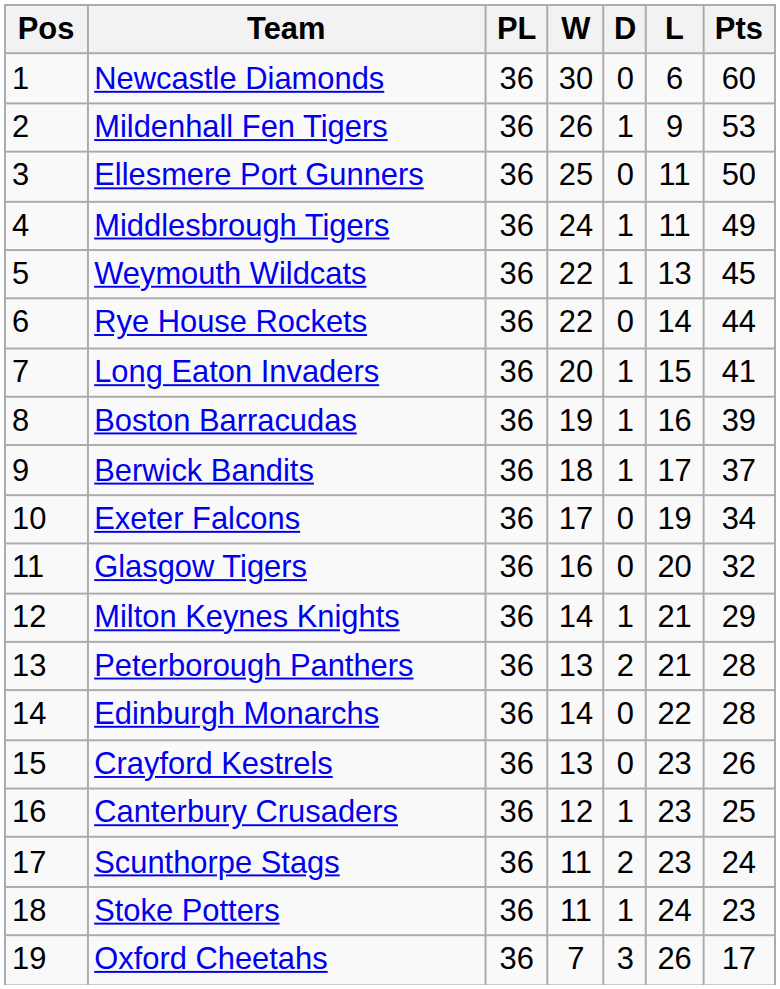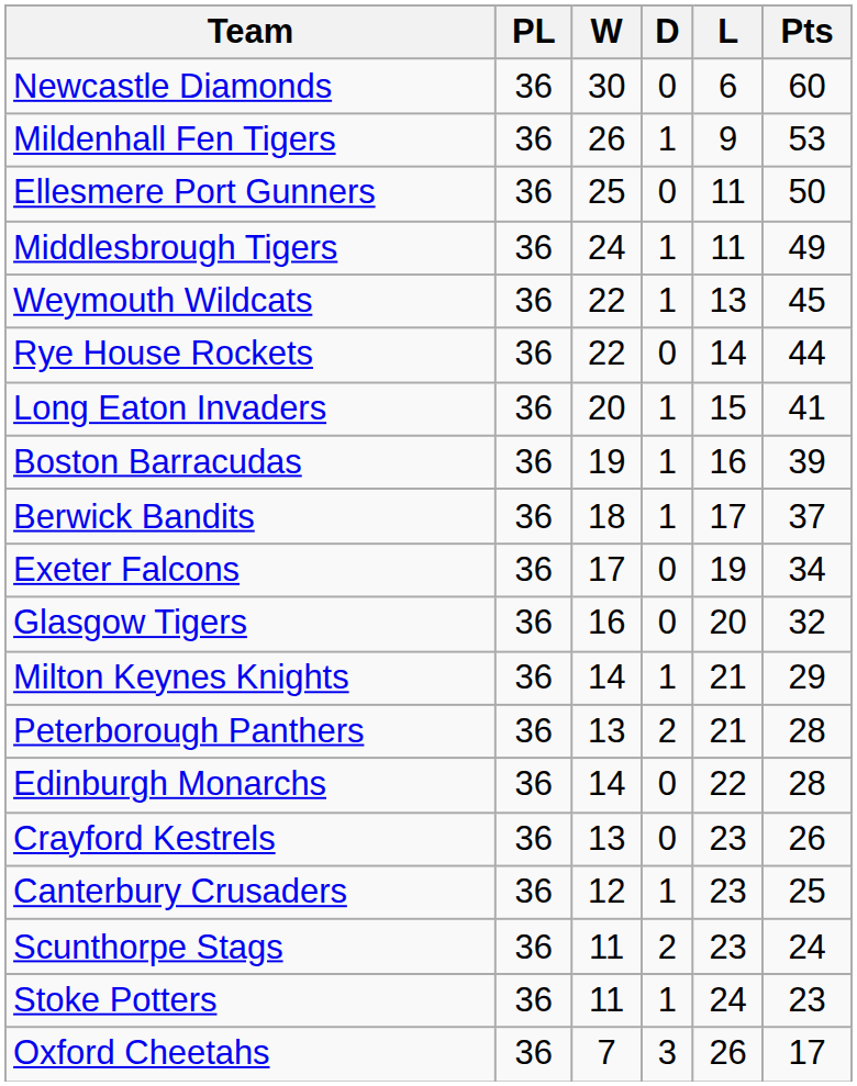- column: Pos | 1 | 2 | 3 | 4 | 5 | 6 | 7 | 8 | 9 | 10 | 11 | 12 | 13 | 14 | 15 | 16 | 17 | 18 | 19
